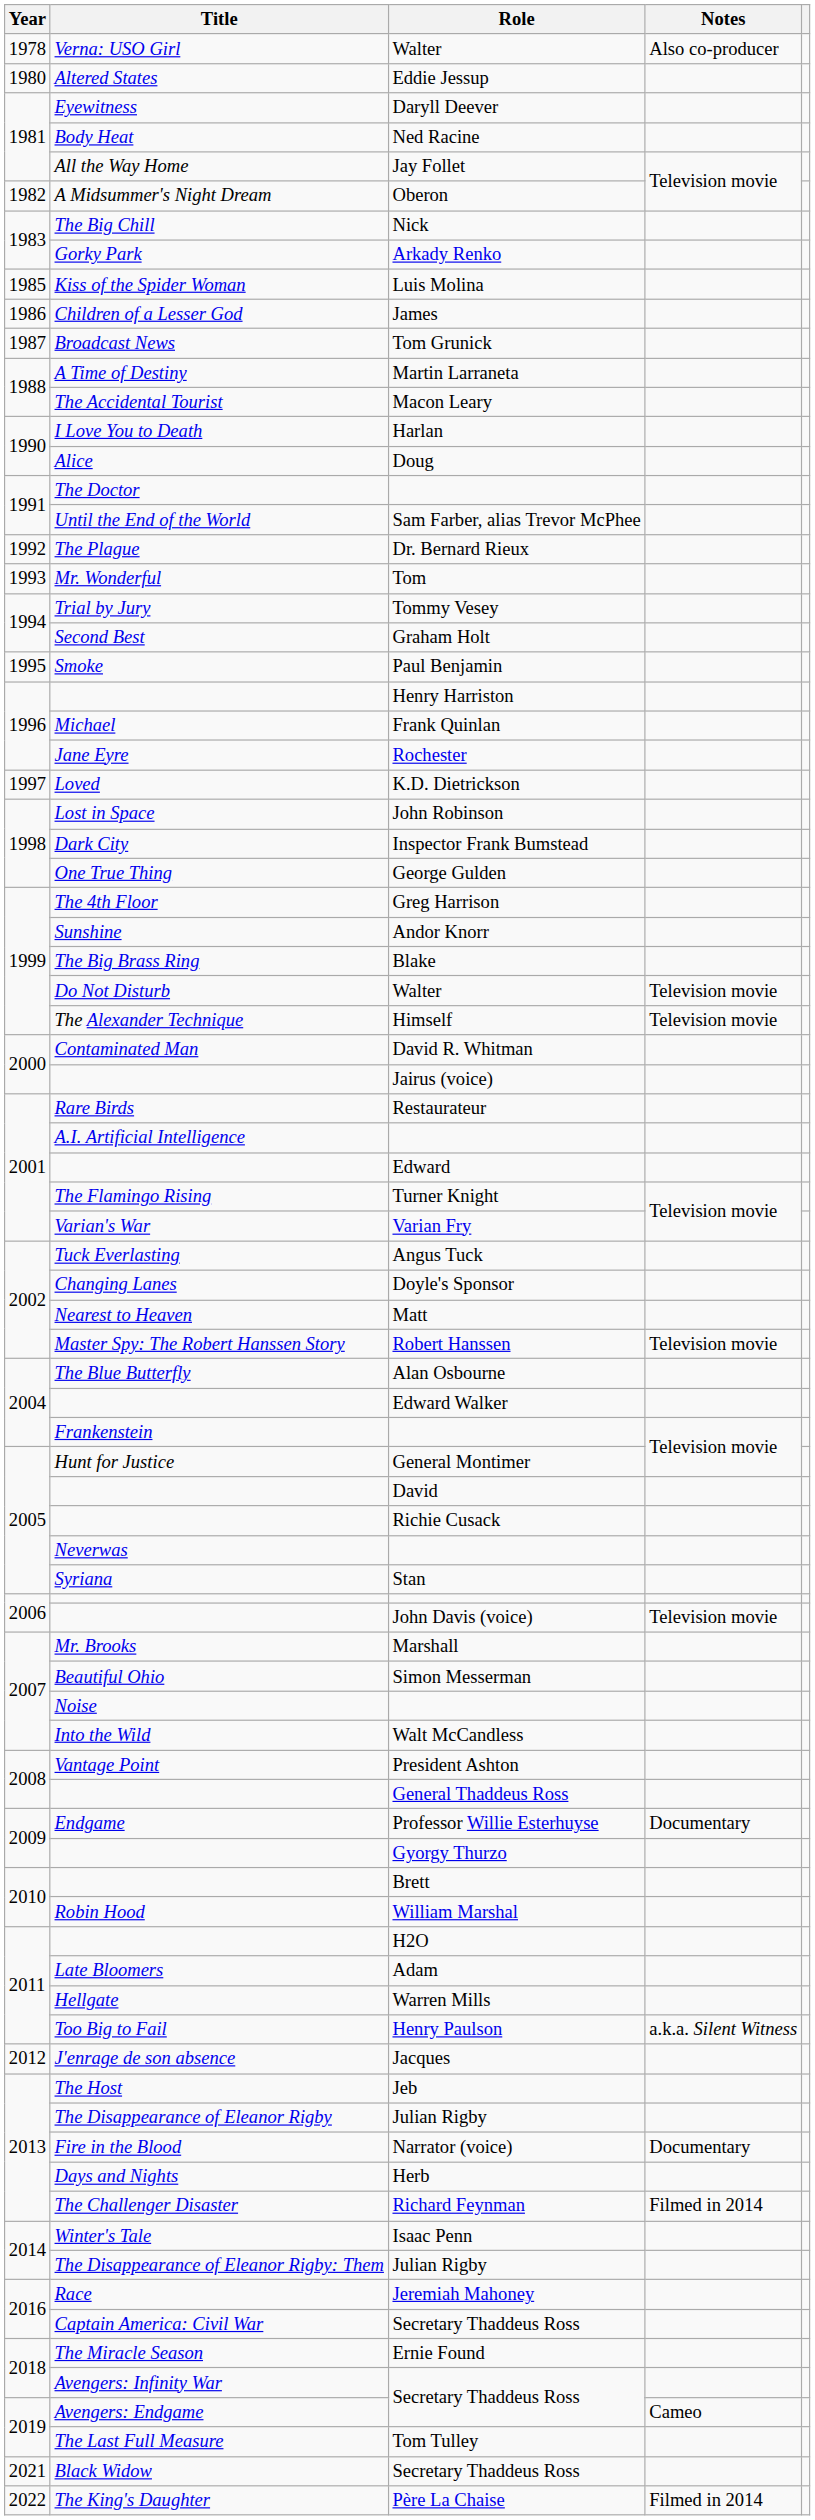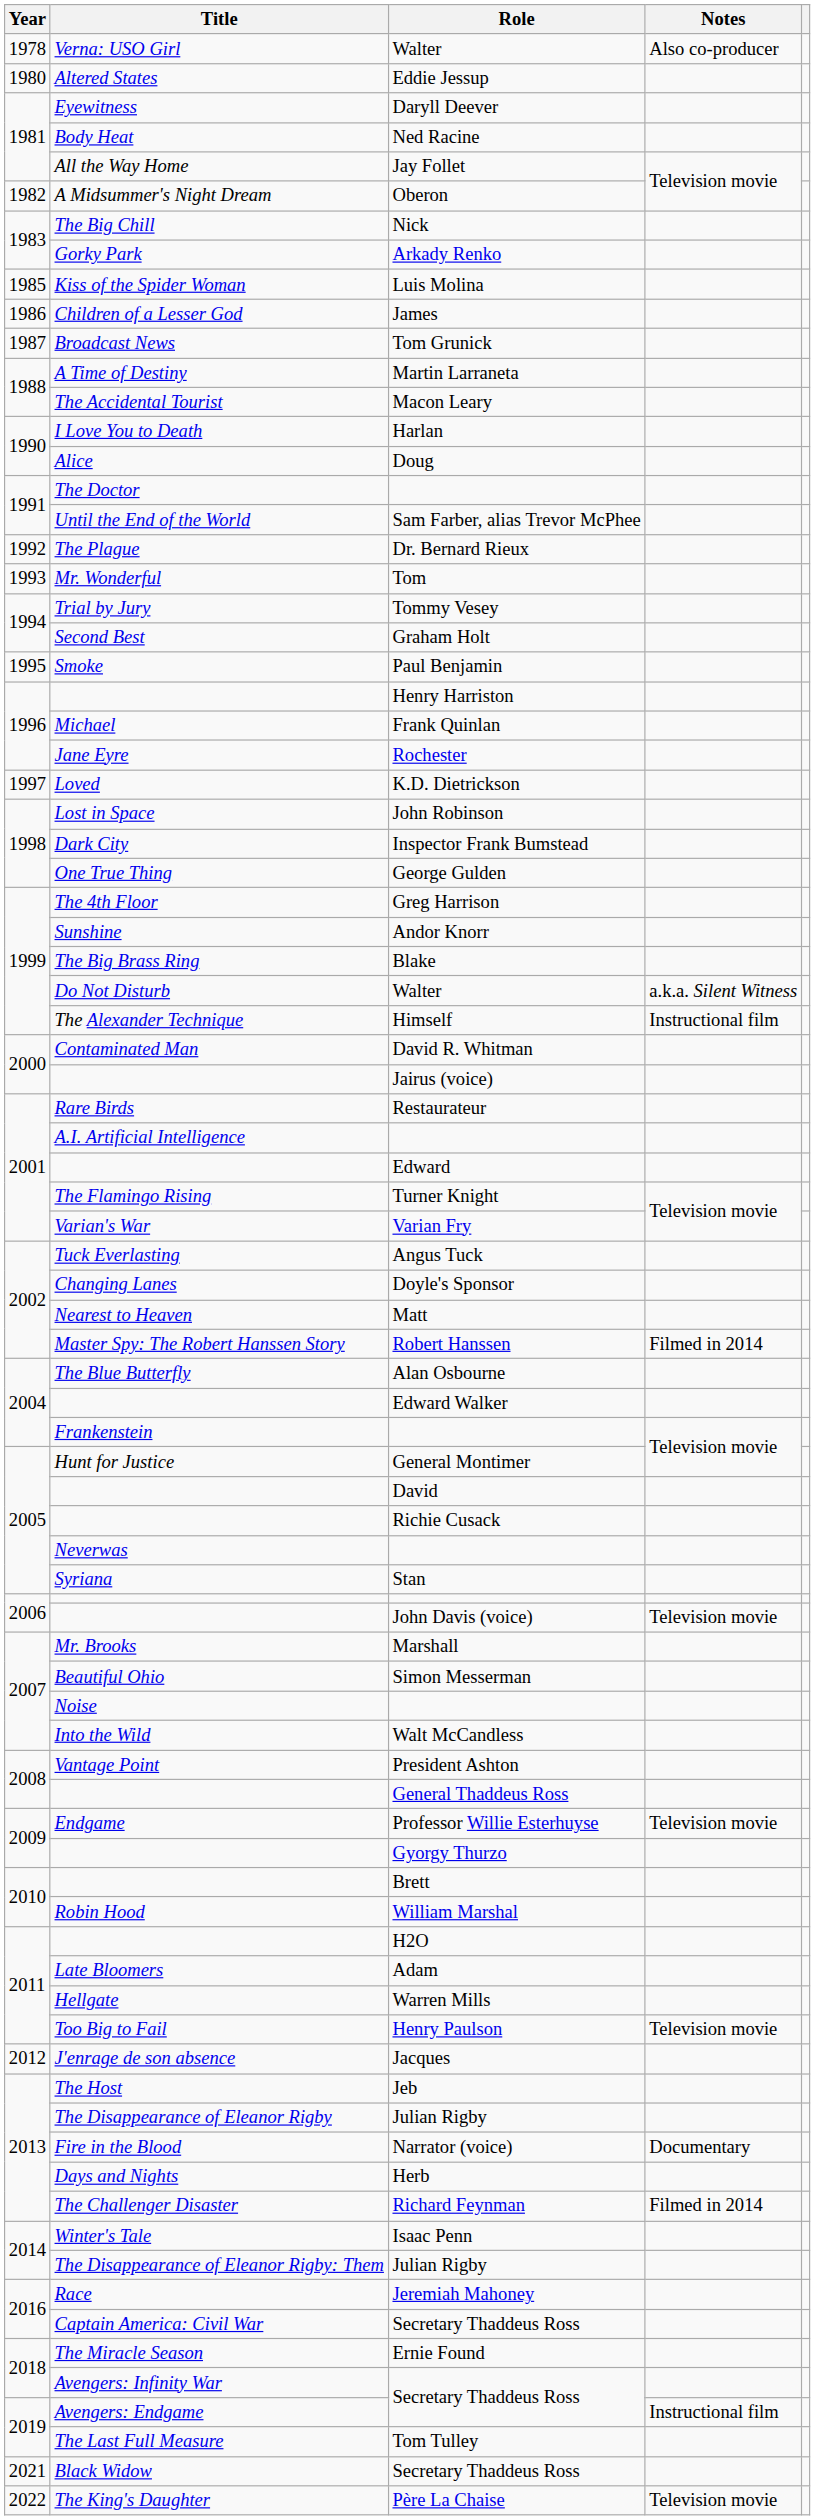Do Not Disturb / Walter | Notes: Television movie -> a.k.a. Silent Witness
Himself | Notes: Television movie -> Instructional film
Robert Hanssen | Notes: Television movie -> Filmed in 2014
Professor Willie Esterhuyse | Notes: Documentary -> Television movie
Henry Paulson | Notes: a.k.a. Silent Witness -> Television movie
Avengers: Endgame / Secretary Thaddeus Ross | Notes: Cameo -> Instructional film
Père La Chaise | Notes: Filmed in 2014 -> Television movie
